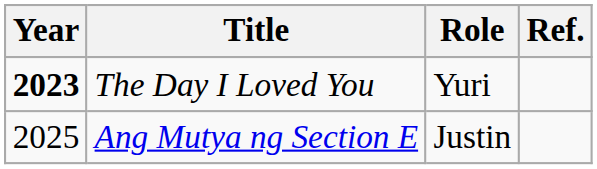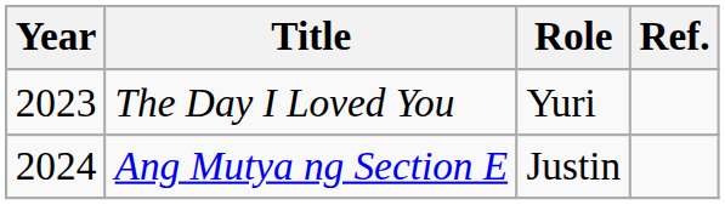The Day I Loved You | Year: bold -> normal
Ang Mutya ng Section E | Year: 2025 -> 2024
